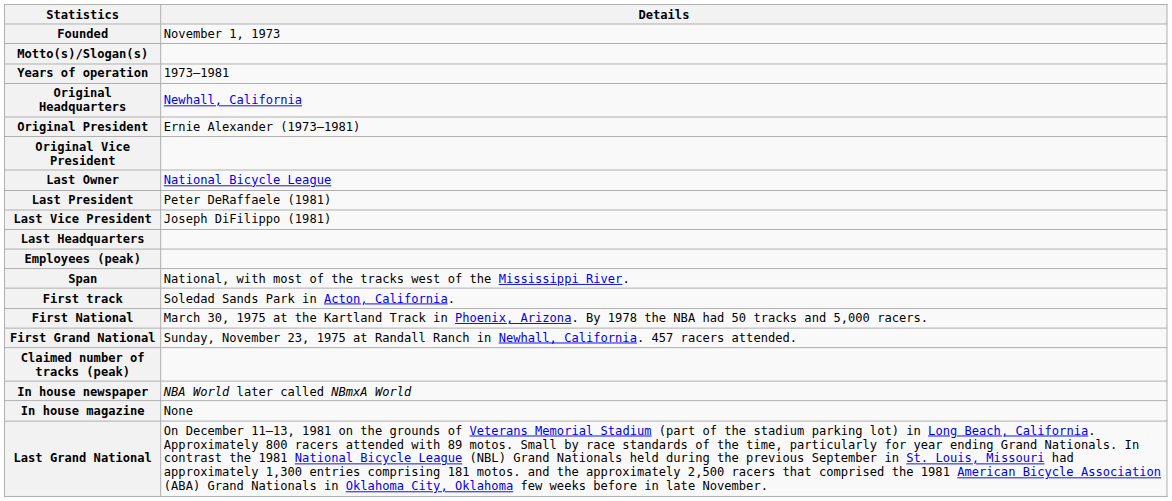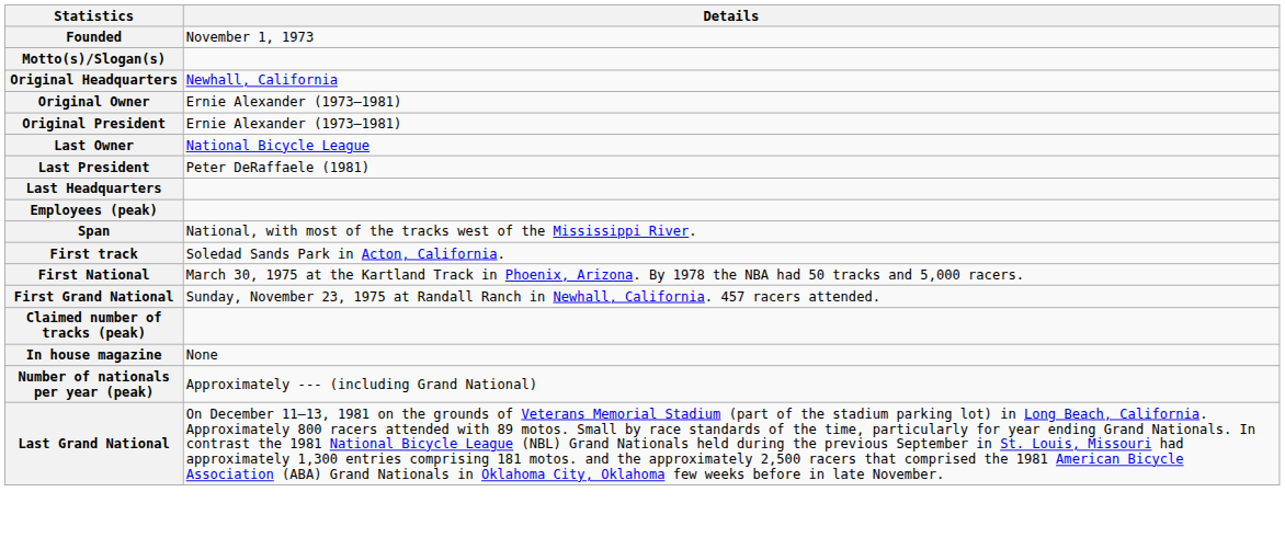- row: Years of operation | 1973–1981
+ row: Original Owner | Ernie Alexander (1973–1981)
- row: Original Vice President
- row: Last Vice President | Joseph DiFilippo (1981)
- row: In house newspaper | NBA World later called NBmxA World
+ row: Number of nationals per year (peak) | Approximately --- (including Grand National)
